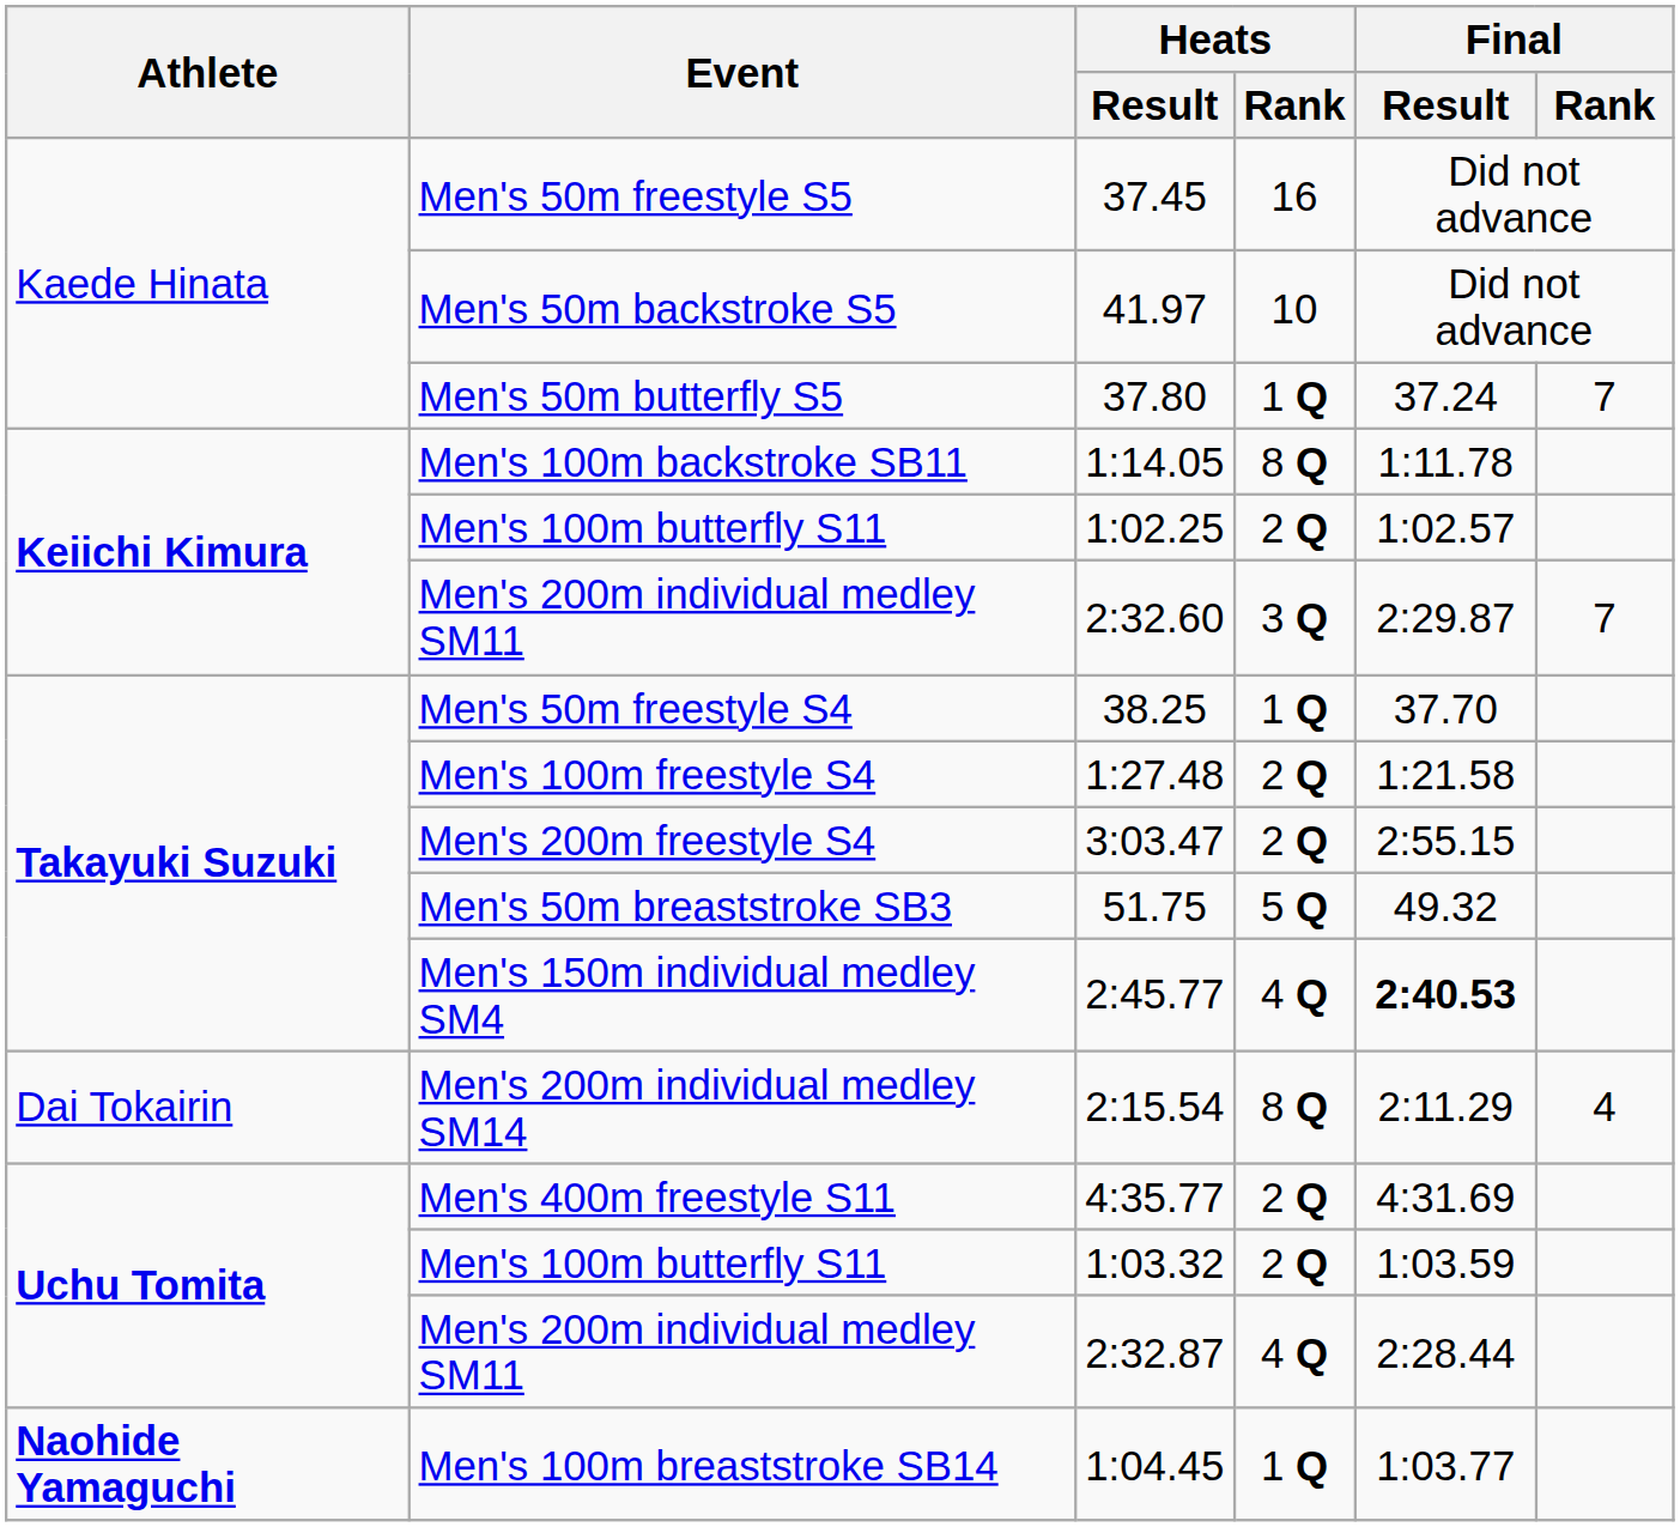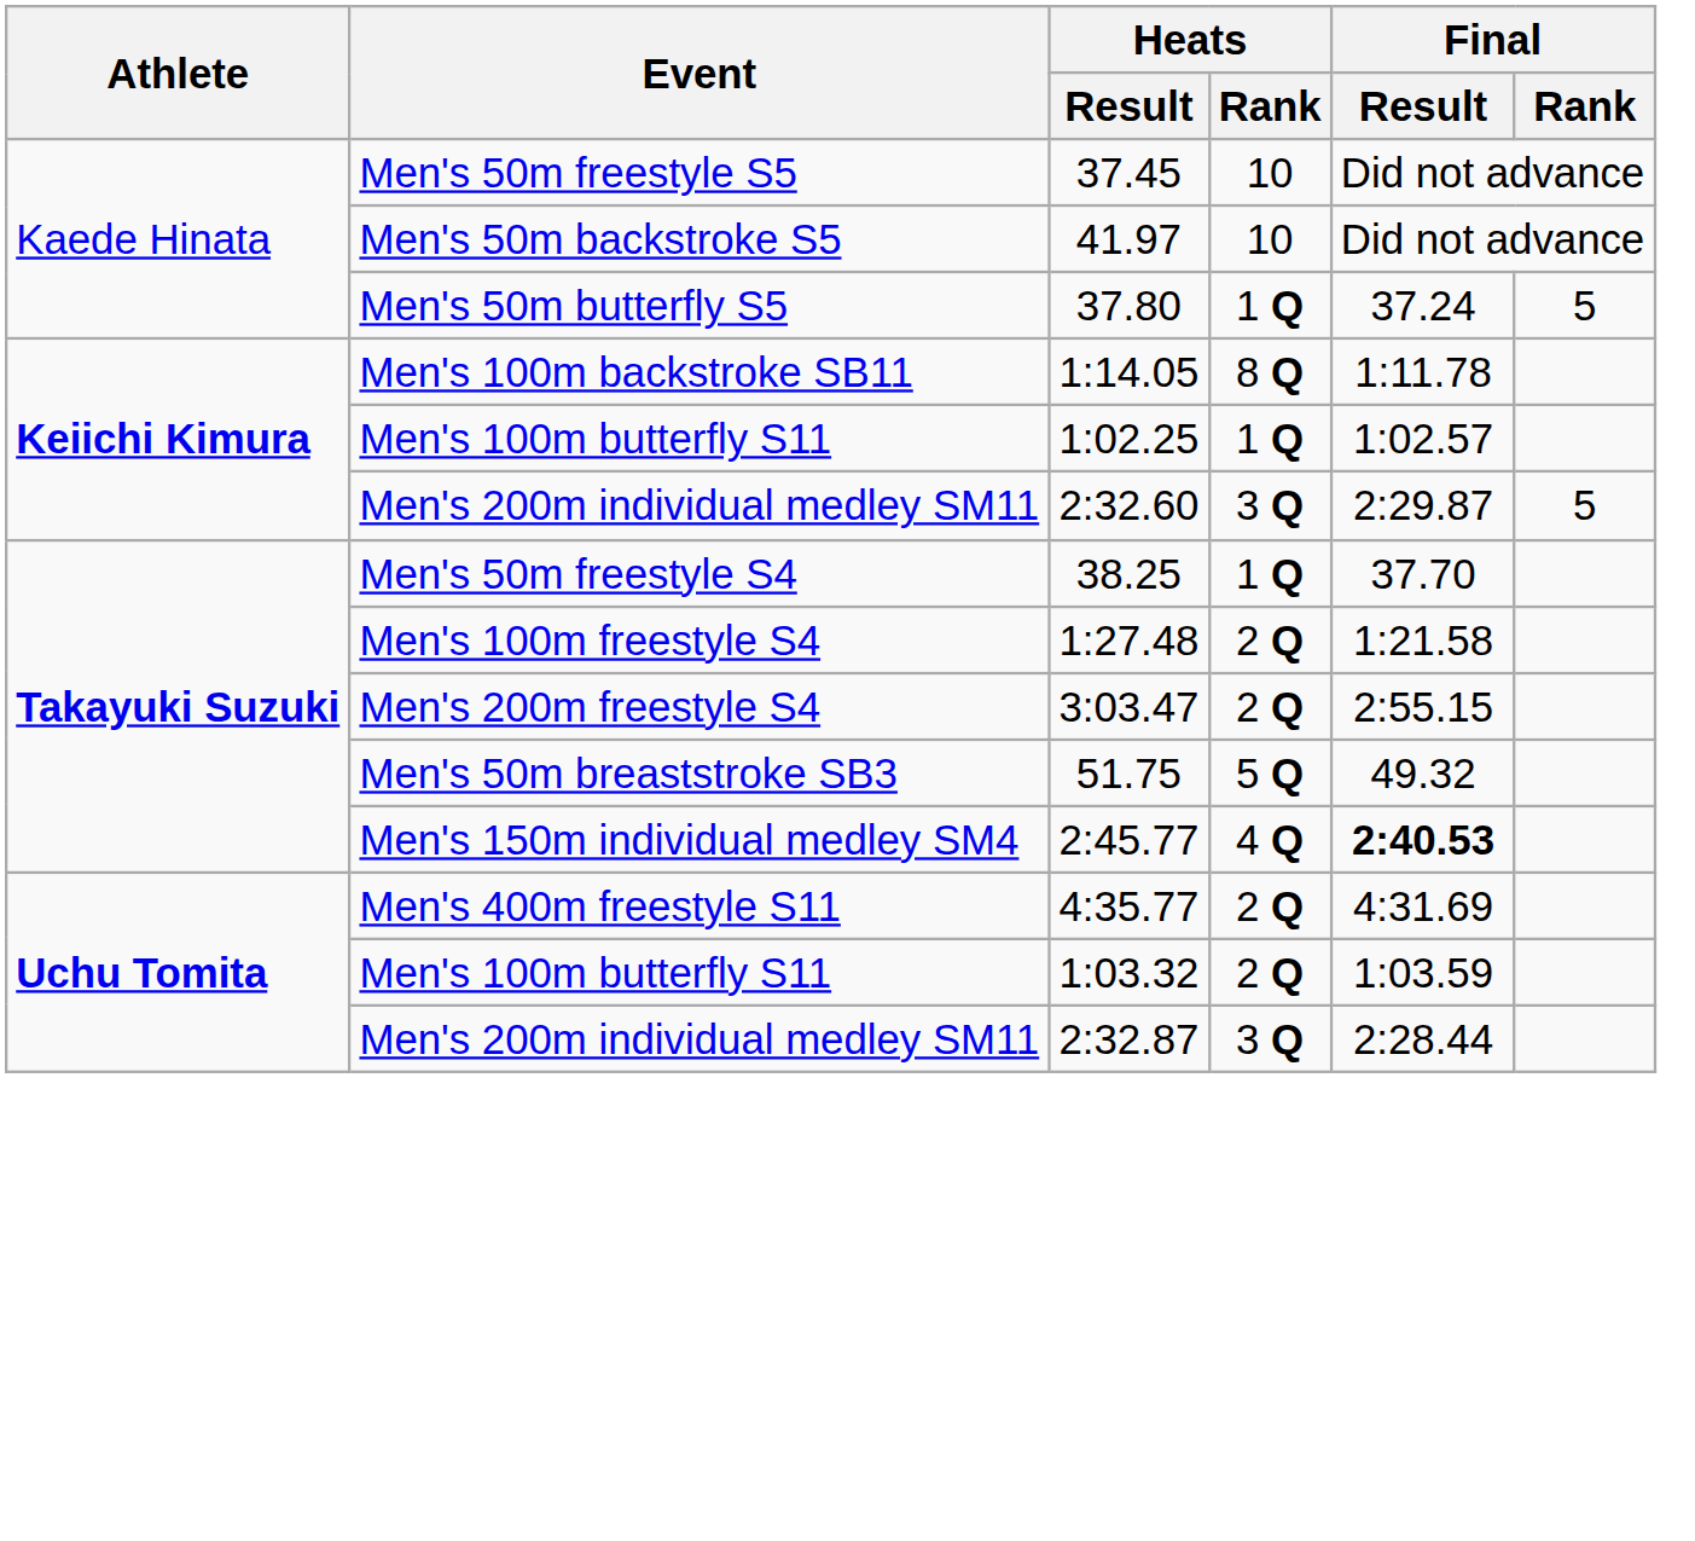37.45 | Heats / Rank: 16 -> 10
37.80 | Final / Rank: 7 -> 5
1:02.25 | Heats / Rank: 2 Q -> 1 Q
2:32.60 | Final / Rank: 7 -> 5
- row: Dai Tokairin | Men's 200m individual medley SM14 | 2:15.54 | 8 Q | 2:11.29 | 4
2:32.87 | Heats / Rank: 4 Q -> 3 Q
- row: Naohide Yamaguchi | Men's 100m breaststroke SB14 | 1:04.45 | 1 Q | 1:03.77
